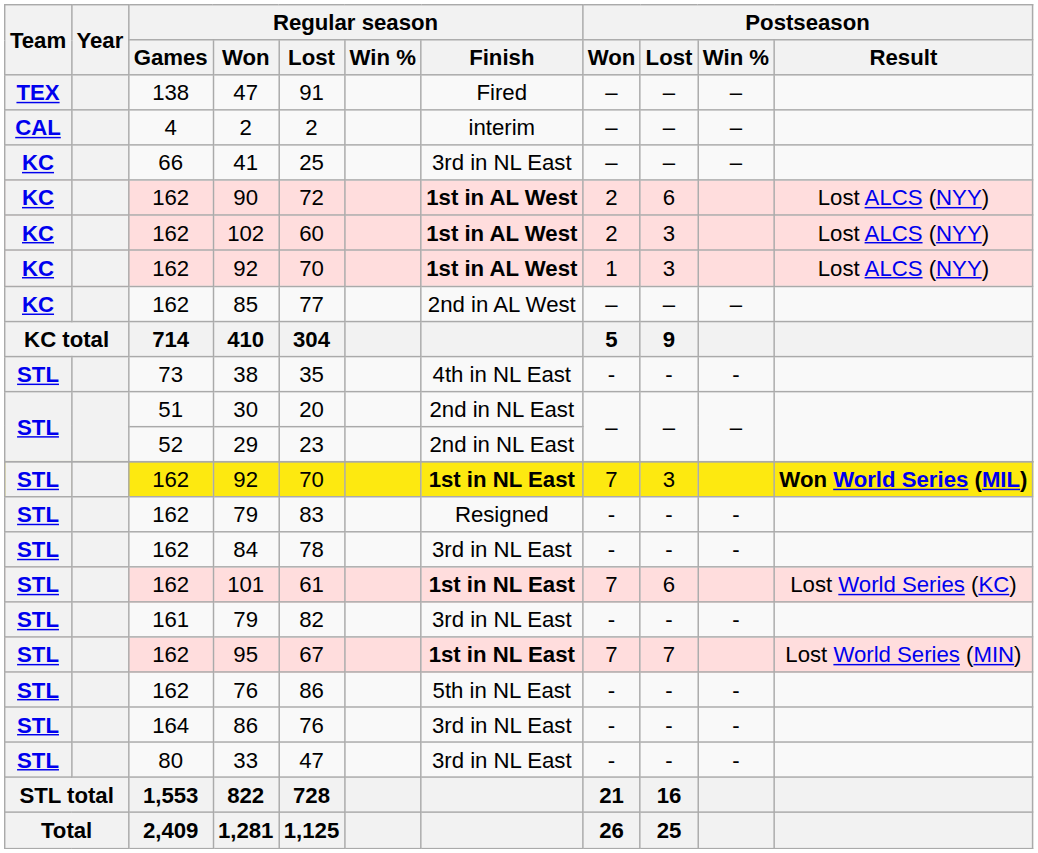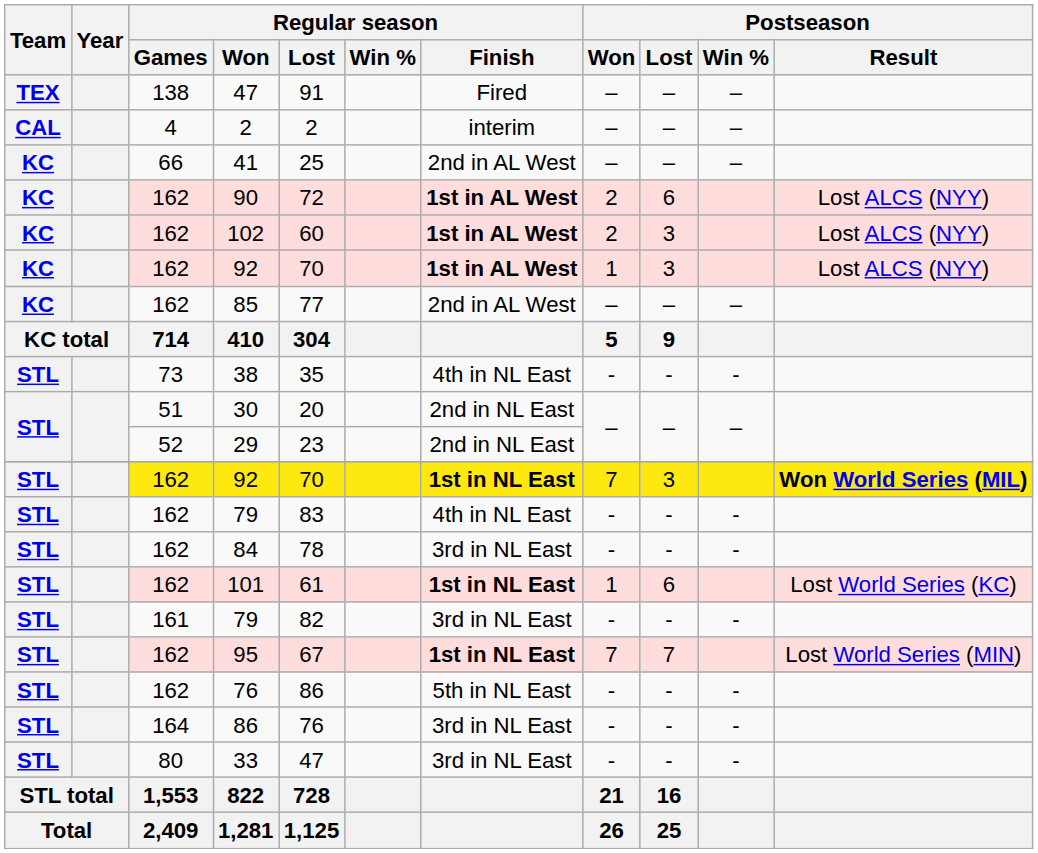41 | Regular season / Finish: 3rd in NL East -> 2nd in AL West
162 / 79 | Regular season / Finish: Resigned -> 4th in NL East
101 | Postseason / Won: 7 -> 1
